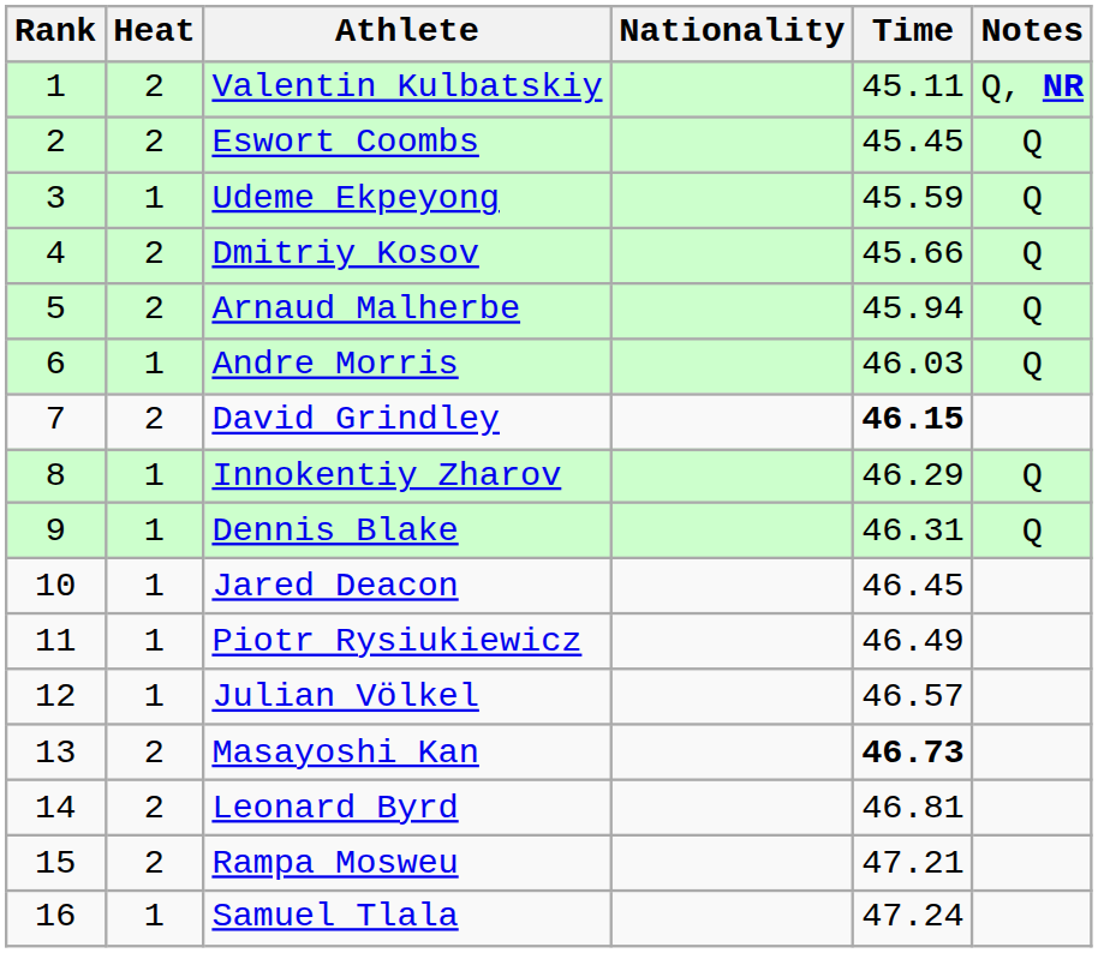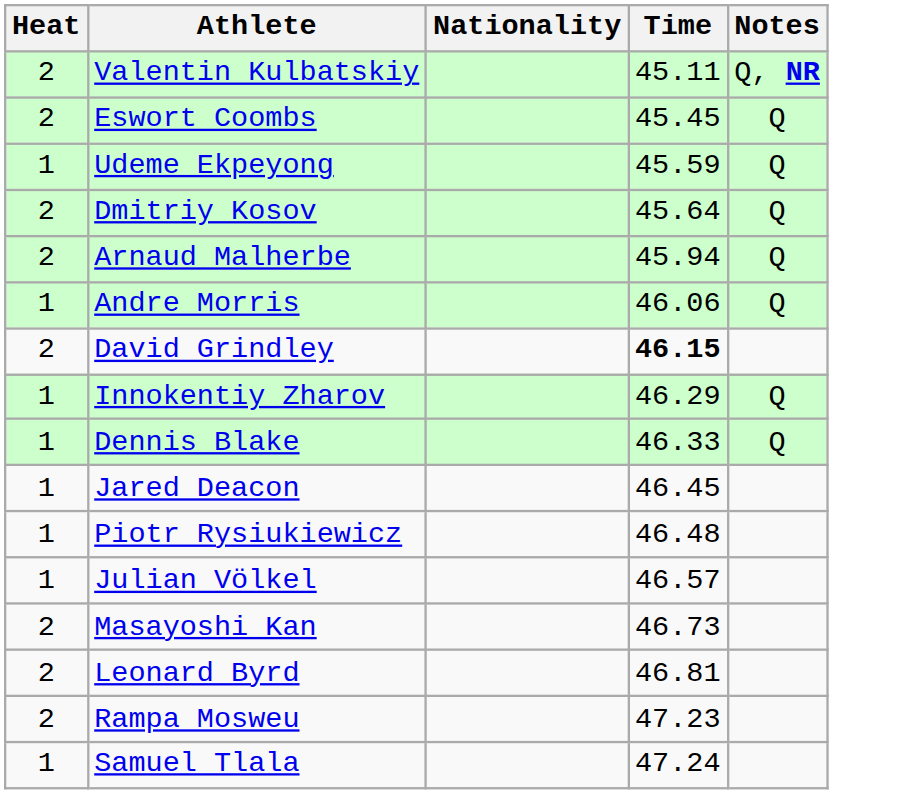- column: Rank | 1 | 2 | 3 | 4 | 5 | 6 | 7 | 8 | 9 | 10 | 11 | 12 | 13 | 14 | 15 | 16
Dmitriy Kosov | Time: 45.66 -> 45.64
Andre Morris | Time: 46.03 -> 46.06
Dennis Blake | Time: 46.31 -> 46.33
Piotr Rysiukiewicz | Time: 46.49 -> 46.48
Masayoshi Kan | Time: bold -> normal
Rampa Mosweu | Time: 47.21 -> 47.23
